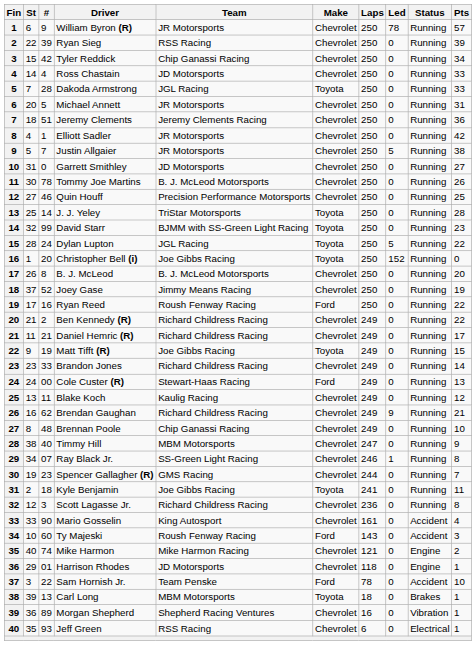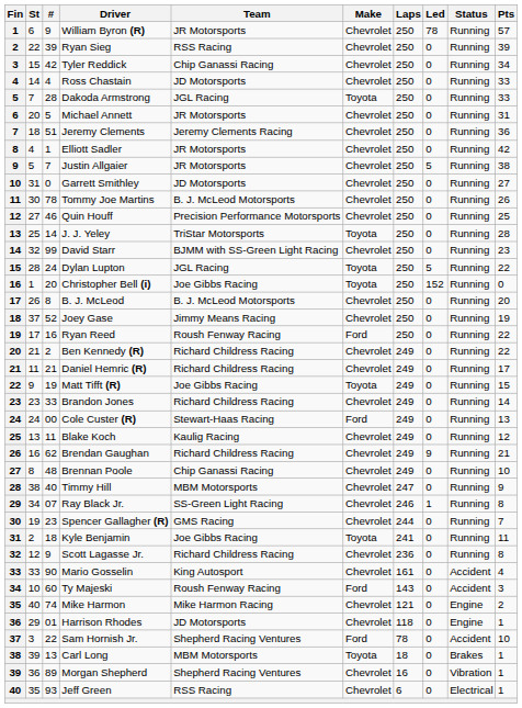David Starr | Make: Toyota -> Chevrolet
Scott Lagasse Jr. | #: 3 -> 9
Sam Hornish Jr. | Team: Team Penske -> Shepherd Racing Ventures
